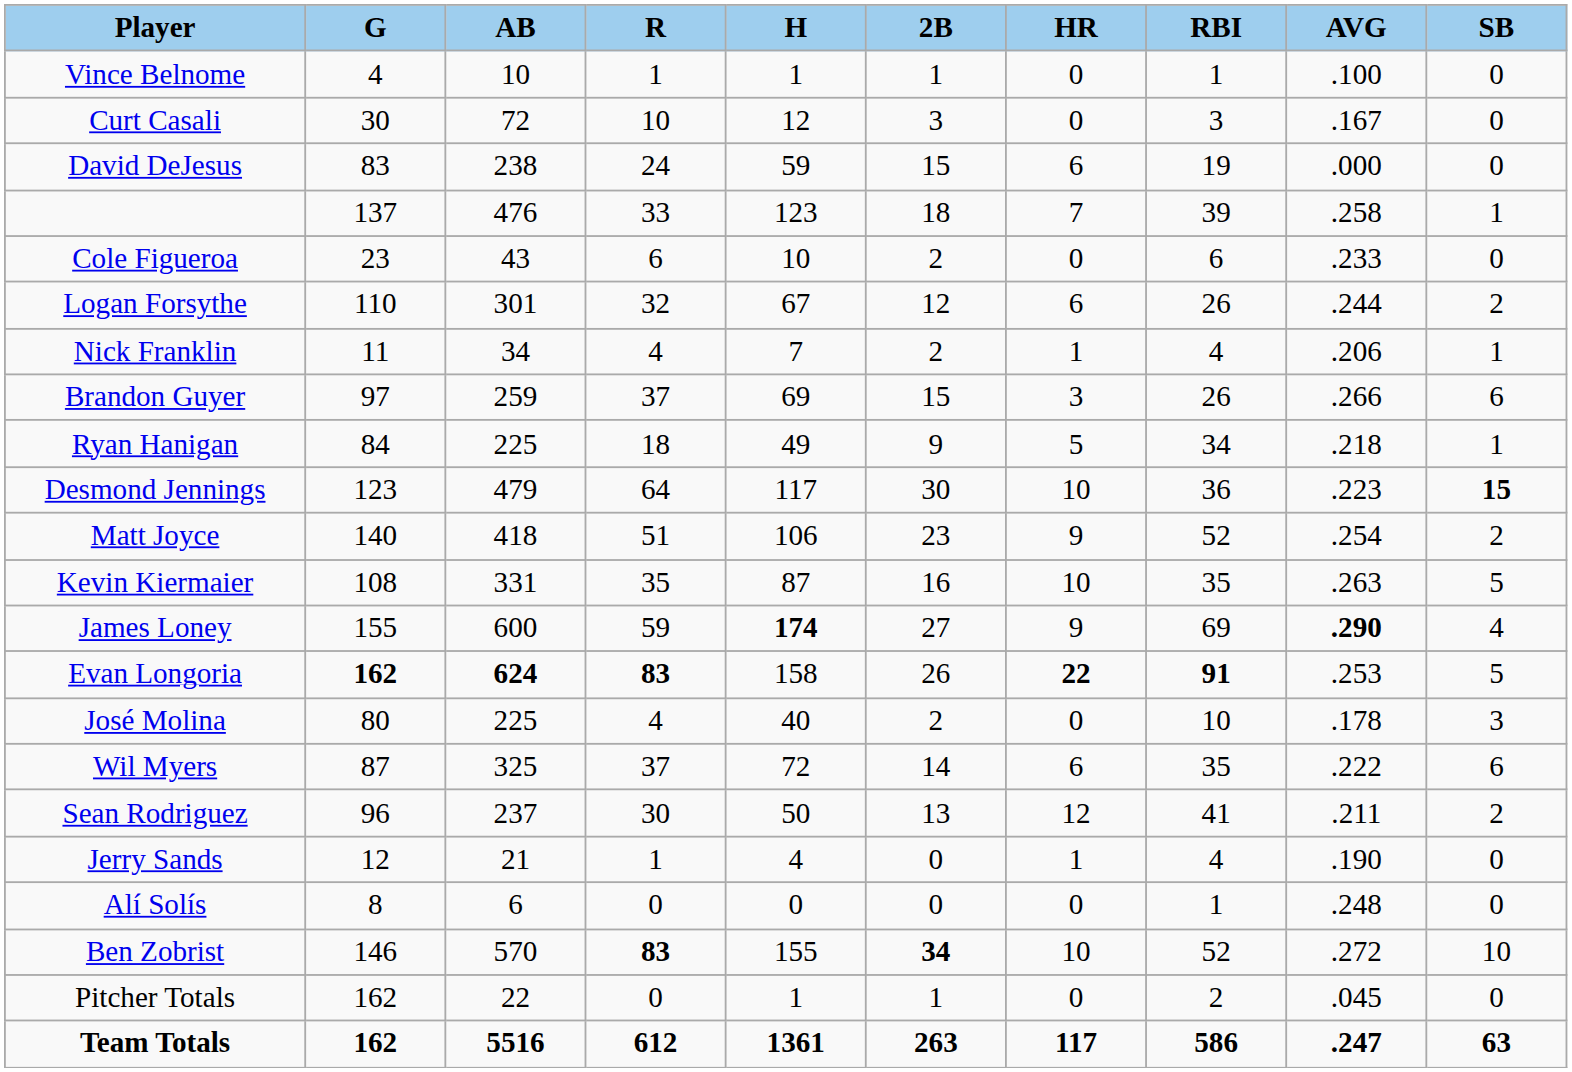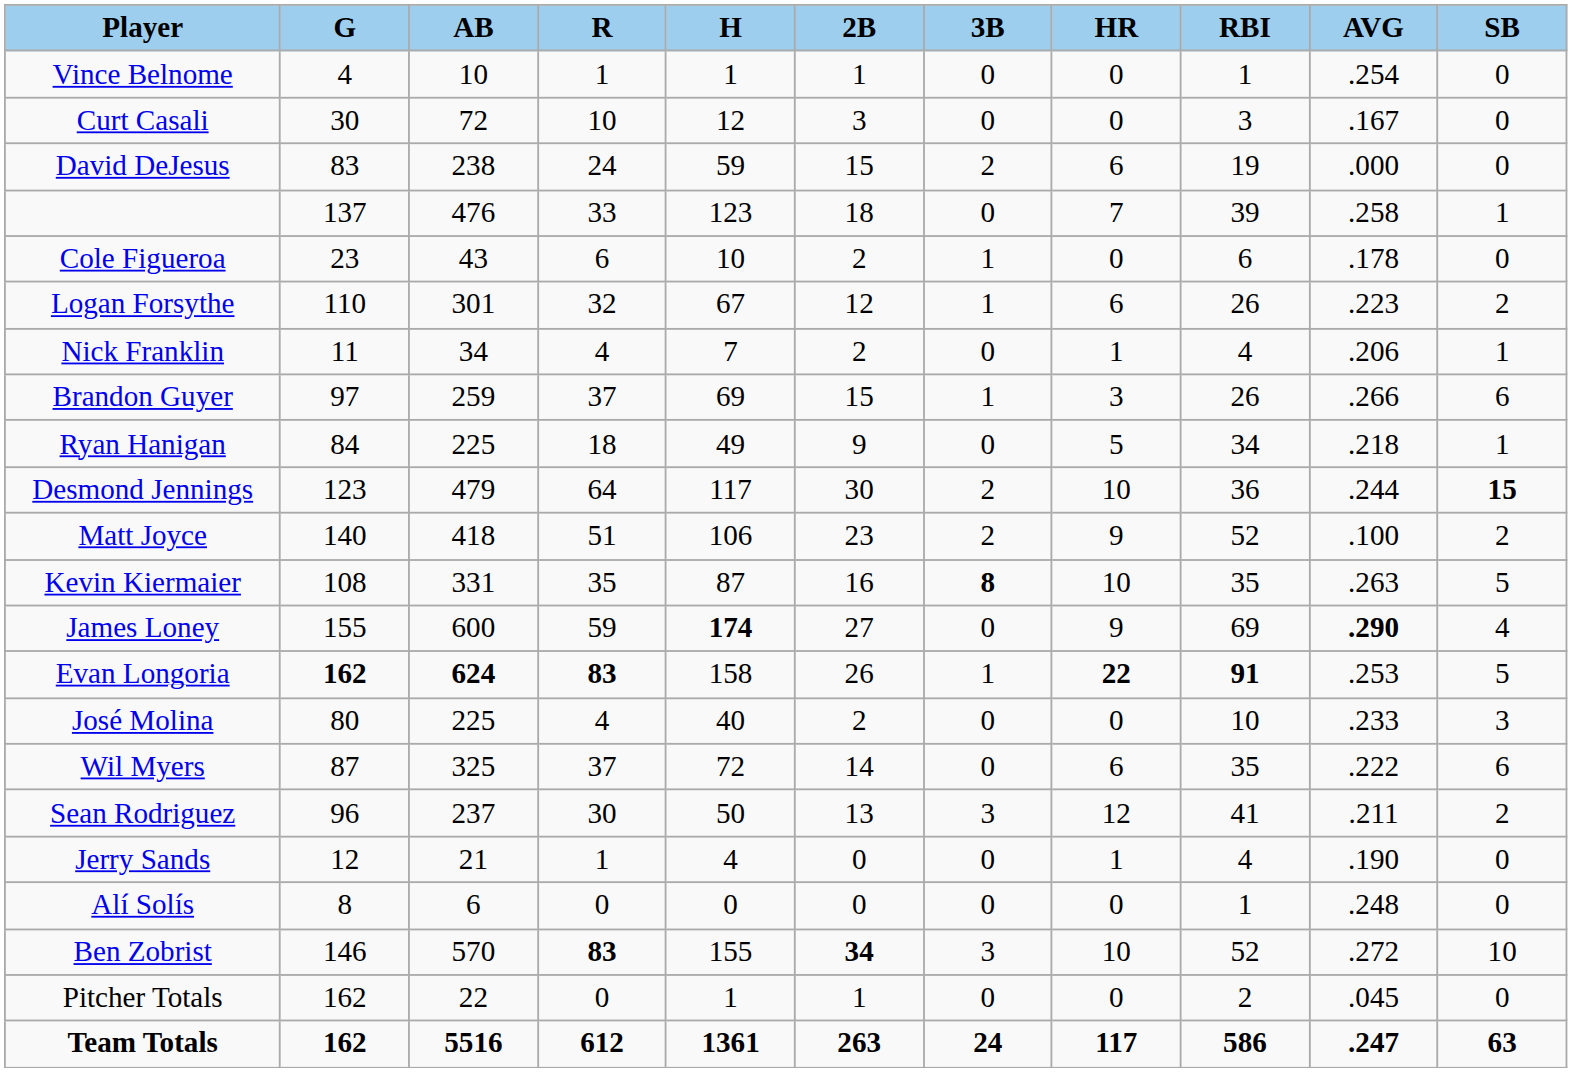+ column: 3B | 0 | 0 | 2 | 0 | 1 | 1 | 0 | 1 | 0 | 2 | 2 | 8 | 0 | 1 | 0 | 0 | 3 | 0 | 0 | 3 | 0 | 24
Vince Belnome | AVG: .100 -> .254
Cole Figueroa | AVG: .233 -> .178
Logan Forsythe | AVG: .244 -> .223
Desmond Jennings | AVG: .223 -> .244
Matt Joyce | AVG: .254 -> .100
José Molina | AVG: .178 -> .233
